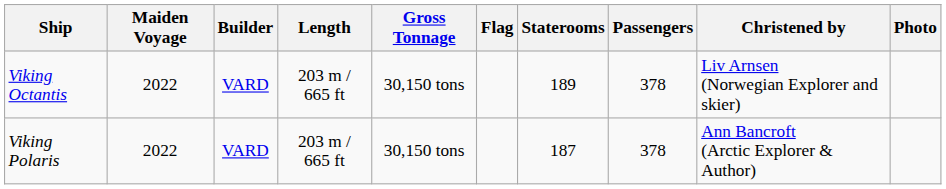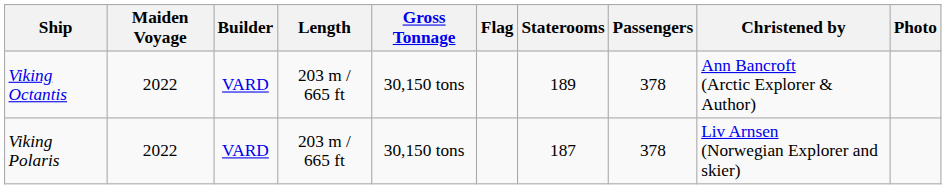Viking Octantis | Christened by: Liv Arnsen (Norwegian Explorer and skier) -> Ann Bancroft (Arctic Explorer & Author)
Viking Polaris | Christened by: Ann Bancroft (Arctic Explorer & Author) -> Liv Arnsen (Norwegian Explorer and skier)
